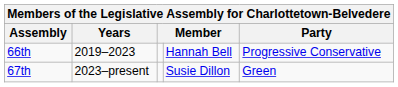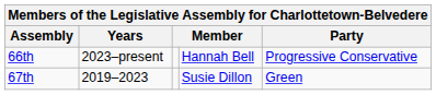66th | Years: 2019–2023 -> 2023–present
67th | Years: 2023–present -> 2019–2023
